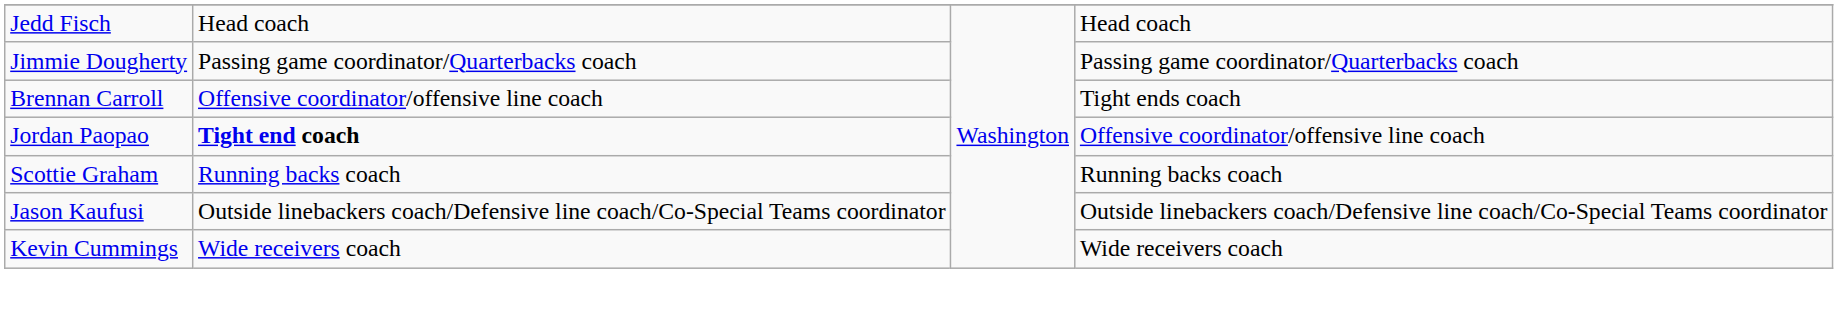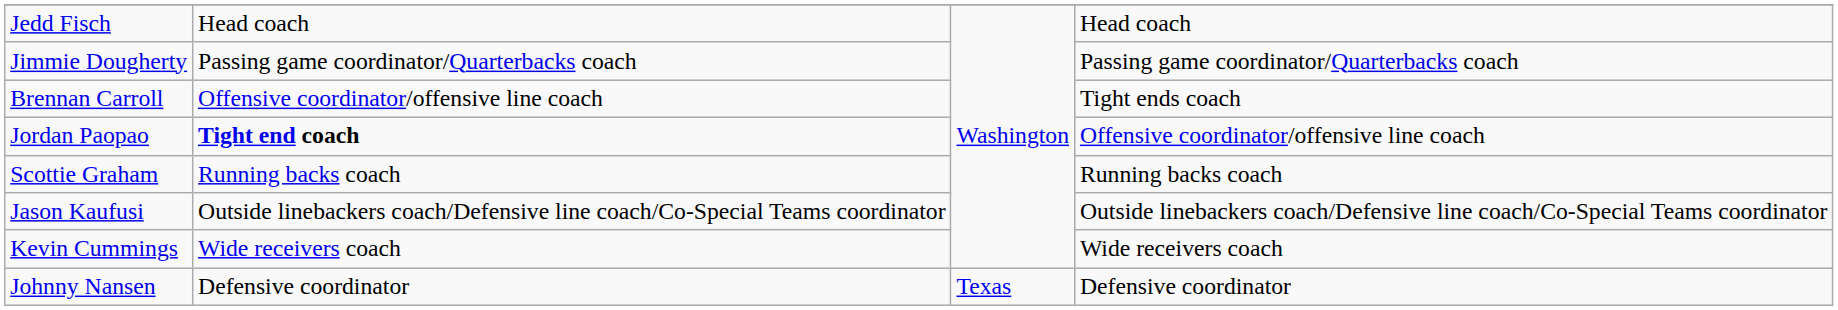+ row: Johnny Nansen | Defensive coordinator | Texas | Defensive coordinator
